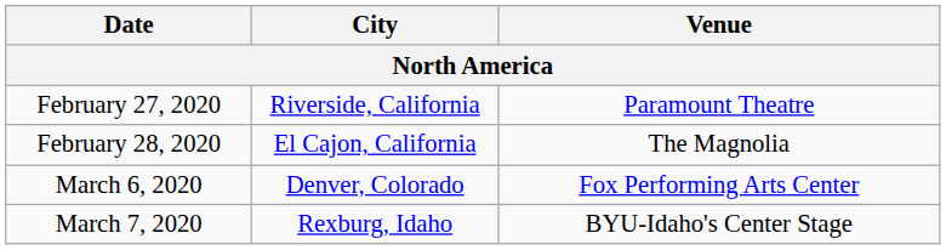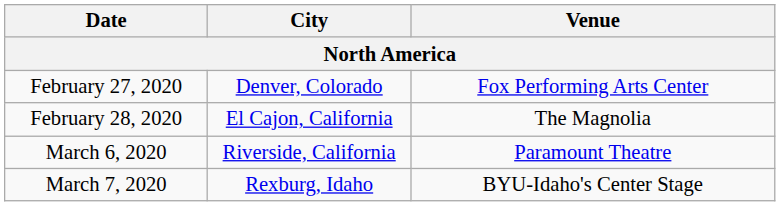February 27, 2020 | City: Riverside, California -> Denver, Colorado
February 27, 2020 | Venue: Paramount Theatre -> Fox Performing Arts Center
March 6, 2020 | City: Denver, Colorado -> Riverside, California
March 6, 2020 | Venue: Fox Performing Arts Center -> Paramount Theatre
